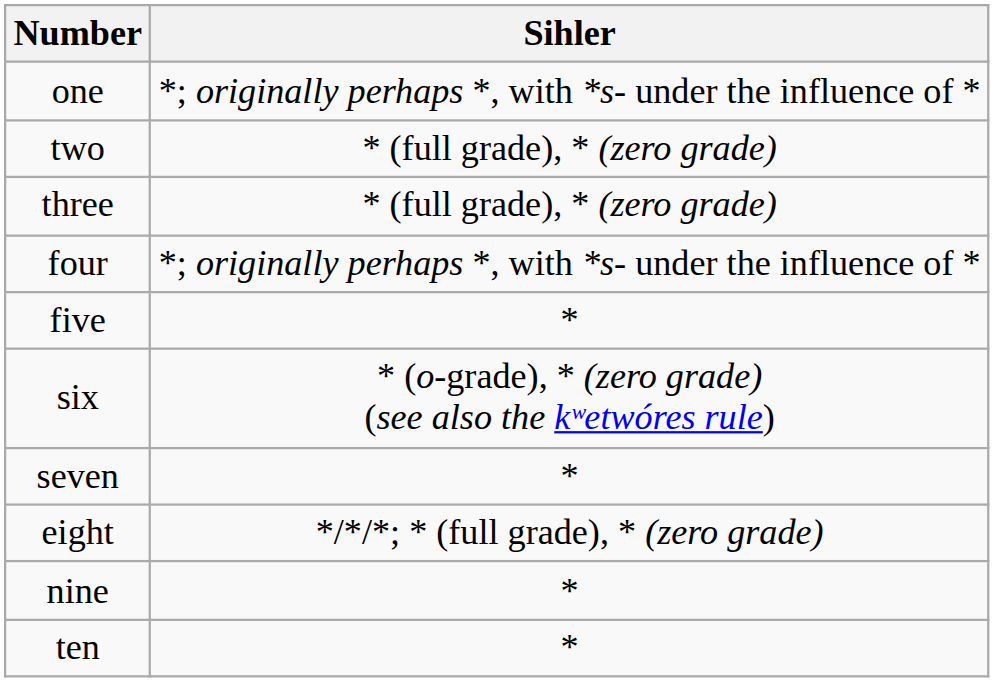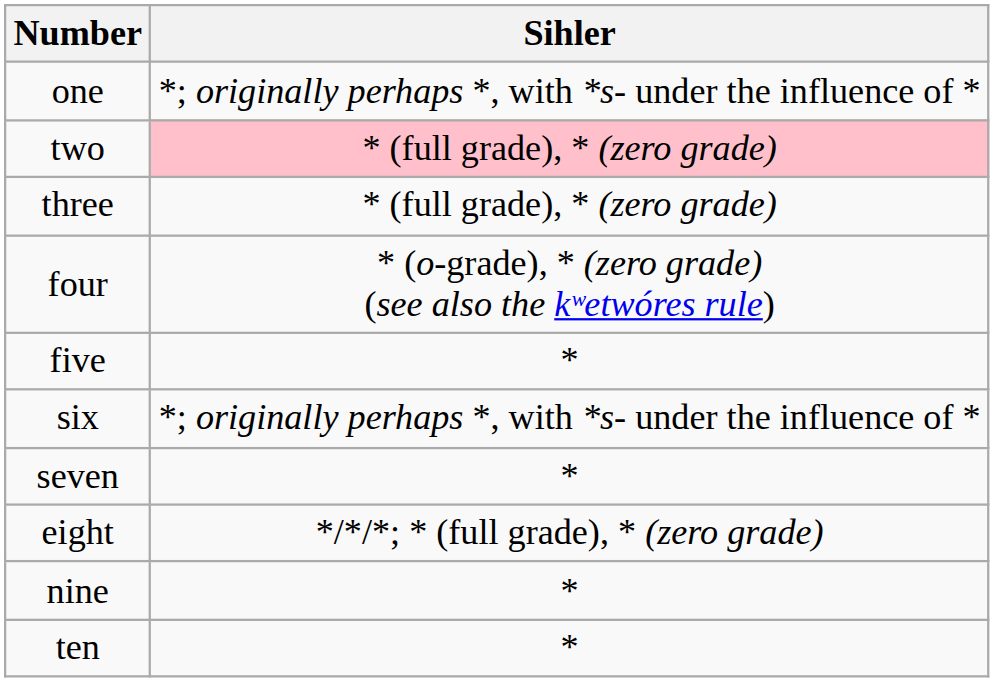two | Sihler: no background -> pink background
four | Sihler: *; originally perhaps *, with *s- under the influence of * -> * (o-grade), * (zero grade) (see also the kʷetwóres rule)
six | Sihler: * (o-grade), * (zero grade) (see also the kʷetwóres rule) -> *; originally perhaps *, with *s- under the influence of *
